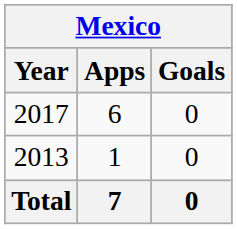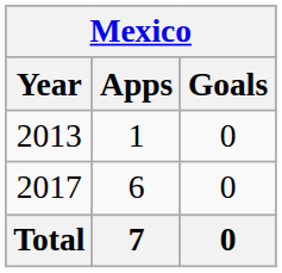rows swapped: 2013 <-> 2017
